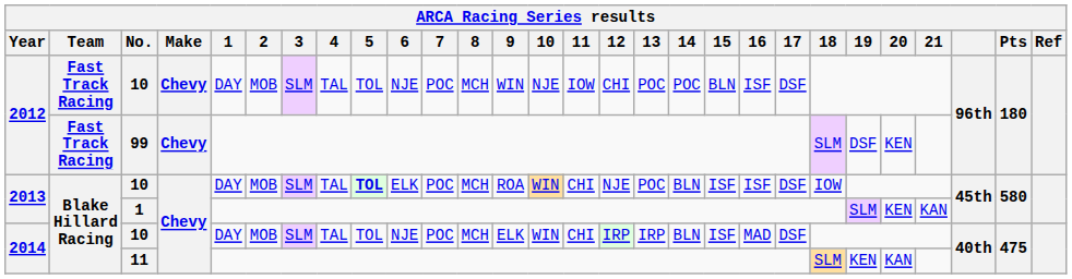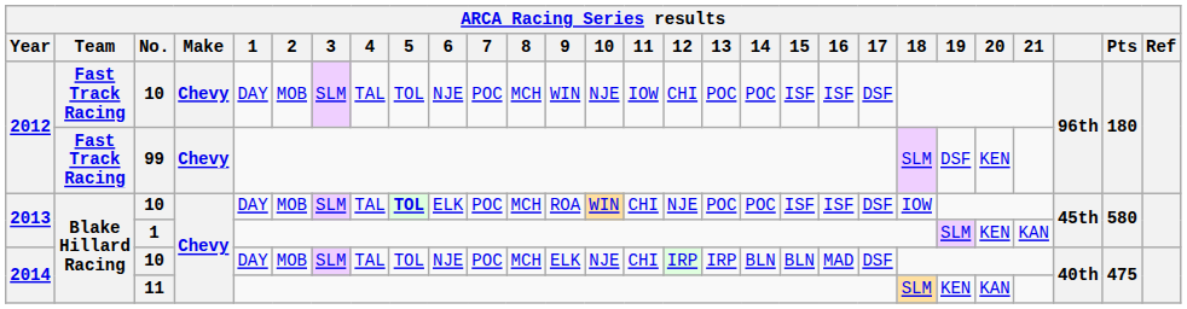2012 / 10 | 15: BLN -> ISF
2013 / 10 | 14: BLN -> POC
2014 / 10 | 10: WIN -> NJE
2014 / 10 | 15: ISF -> BLN
